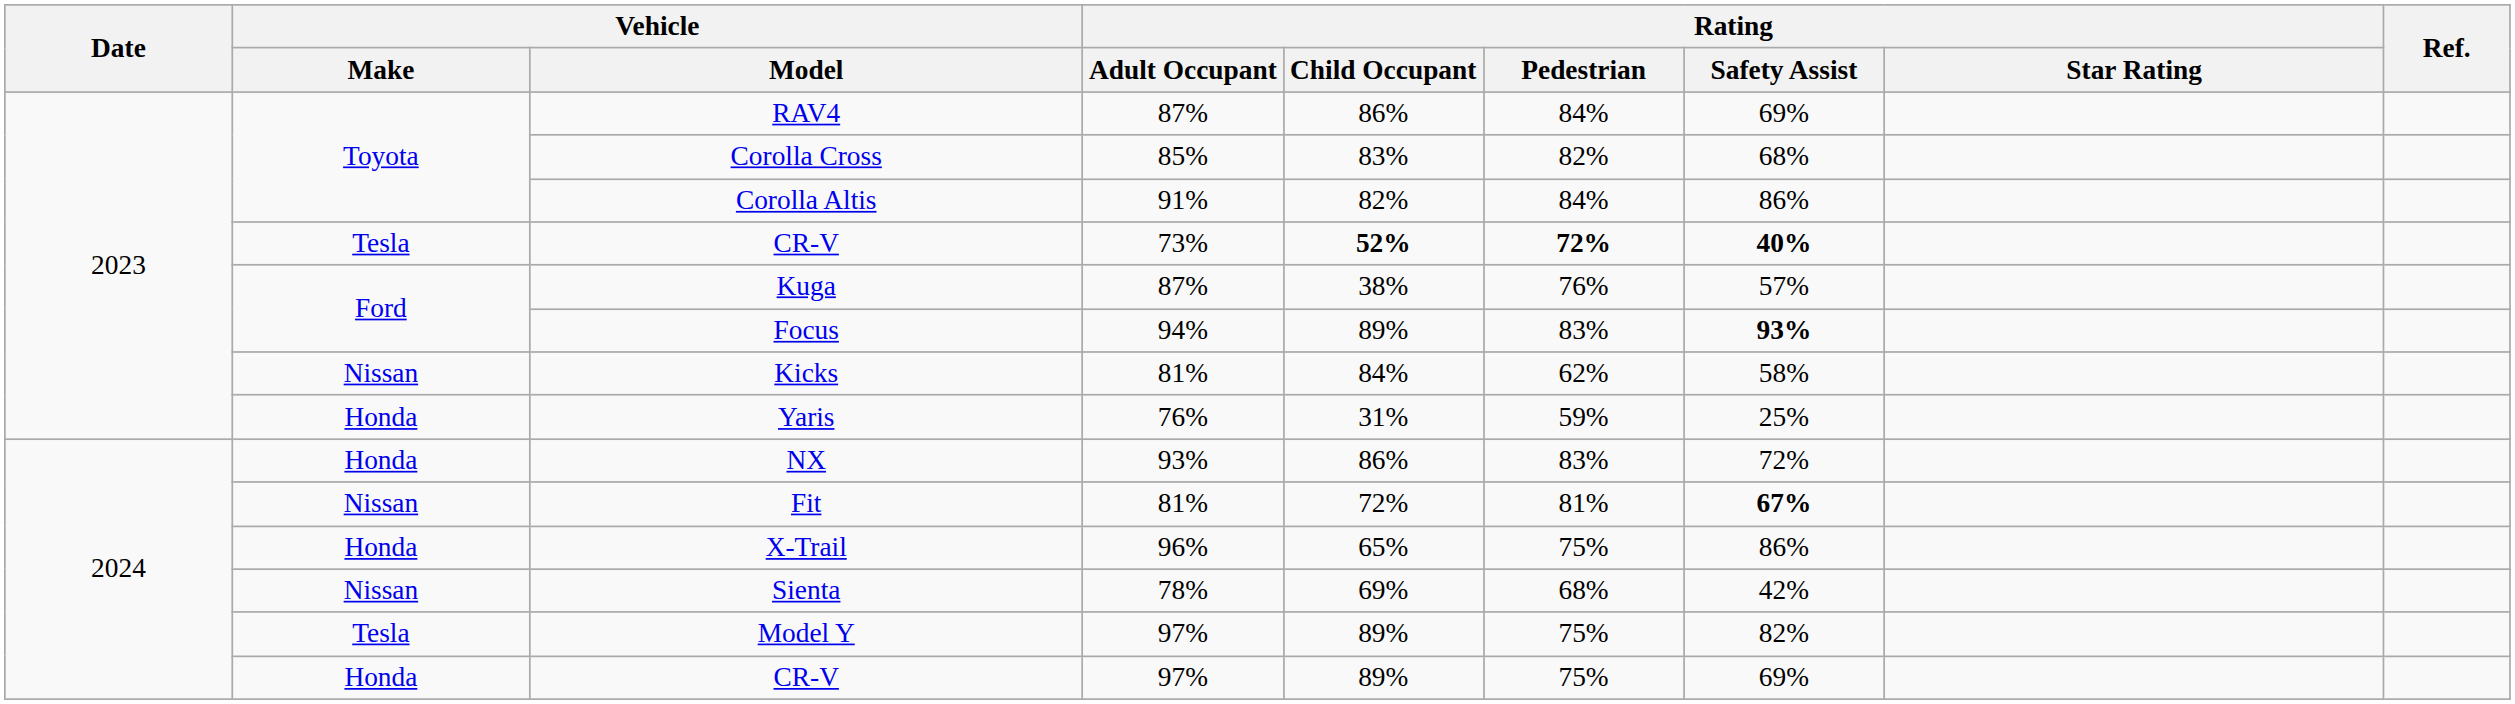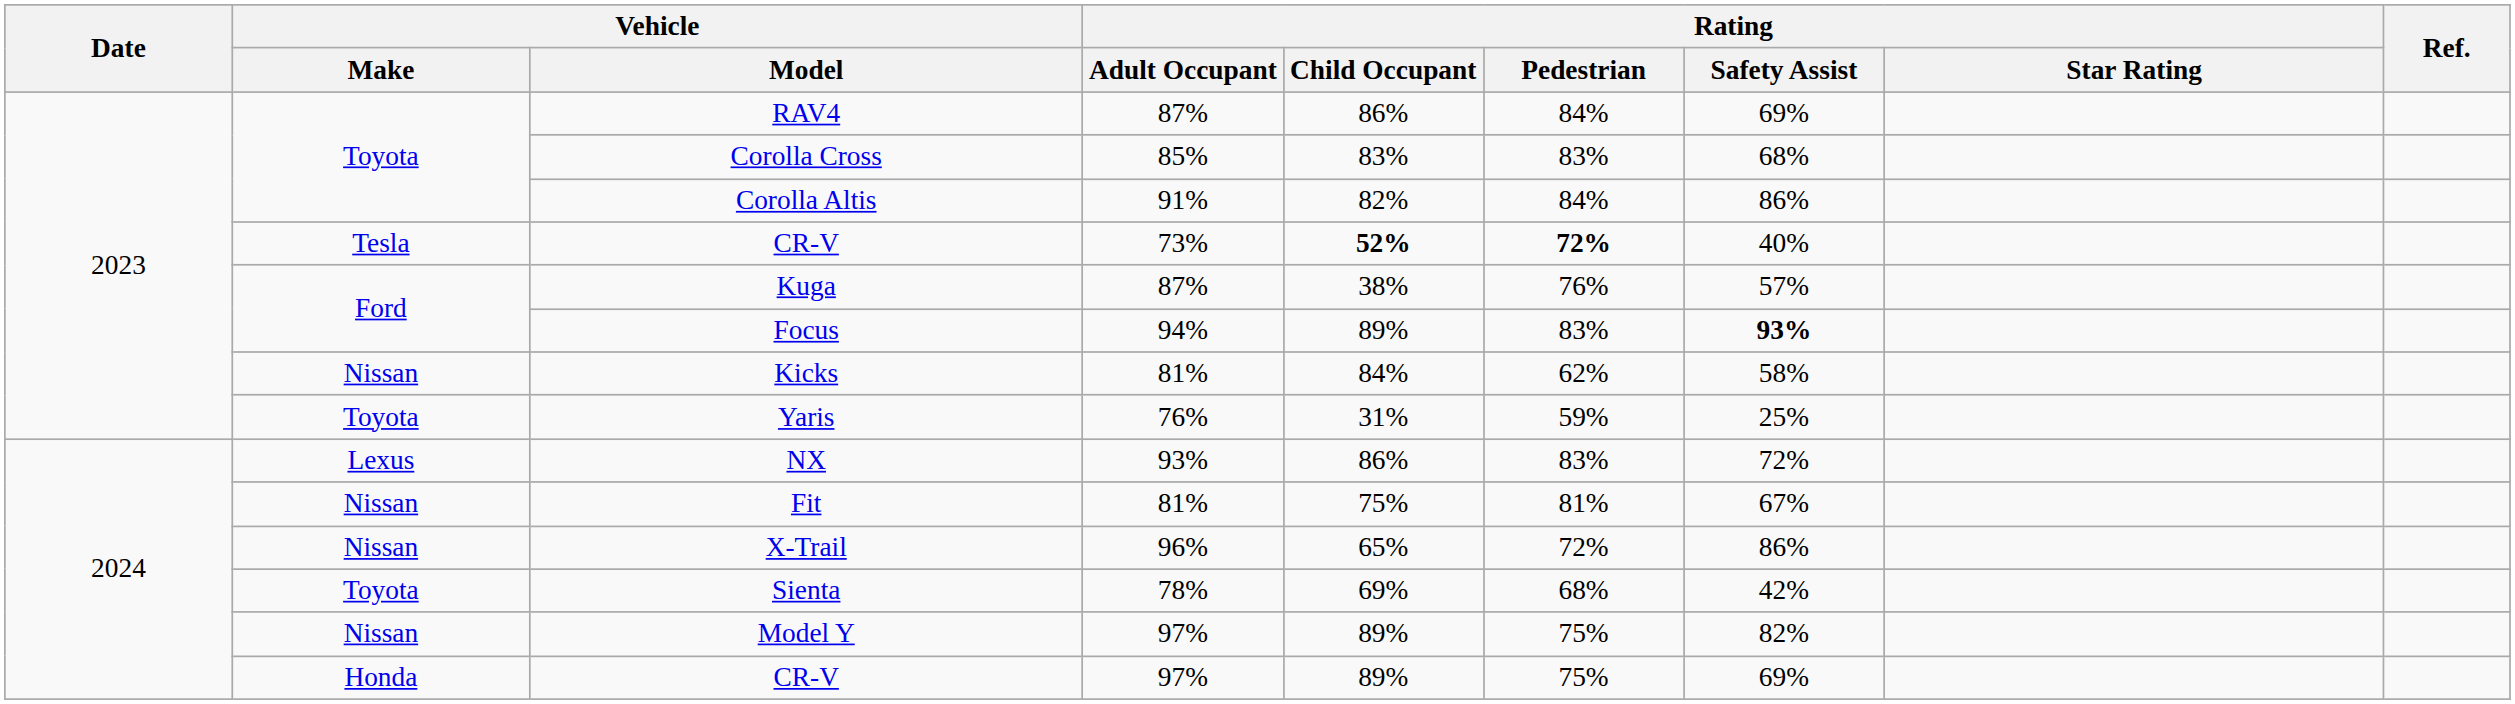Corolla Cross | Rating / Pedestrian: 82% -> 83%
CR-V / 73% | Rating / Safety Assist: bold -> normal
Yaris | Vehicle / Make: Honda -> Toyota
NX | Vehicle / Make: Honda -> Lexus
Fit | Rating / Child Occupant: 72% -> 75%
Fit | Rating / Safety Assist: bold -> normal
X-Trail | Vehicle / Make: Honda -> Nissan
X-Trail | Rating / Pedestrian: 75% -> 72%
Sienta | Vehicle / Make: Nissan -> Toyota
Model Y | Vehicle / Make: Tesla -> Nissan
